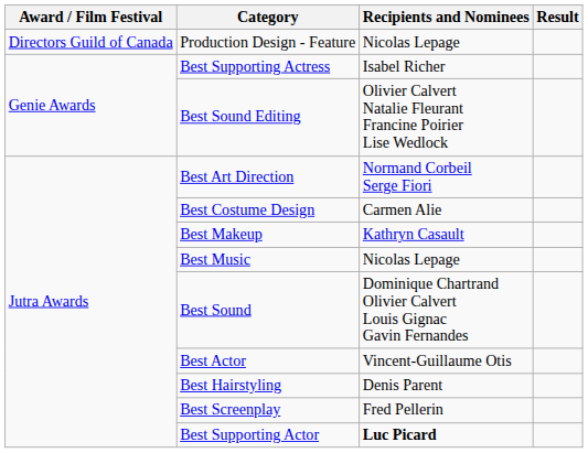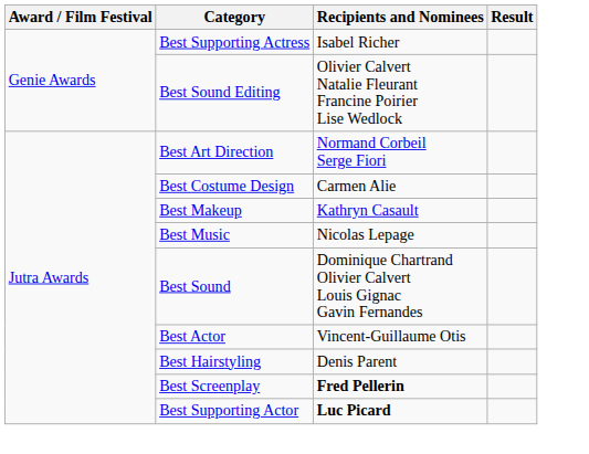- row: Directors Guild of Canada | Production Design - Feature | Nicolas Lepage
Best Screenplay | Recipients and Nominees: normal -> bold
